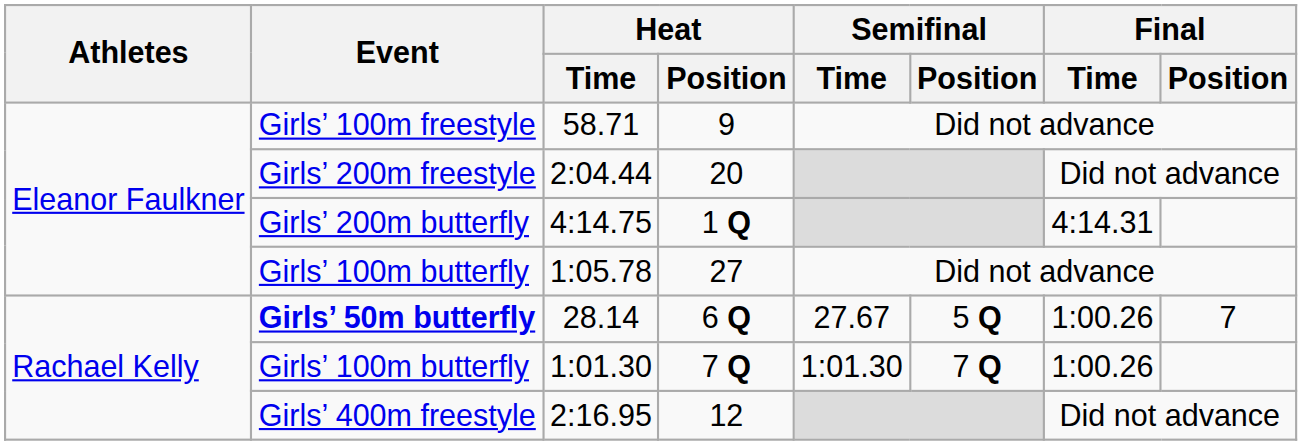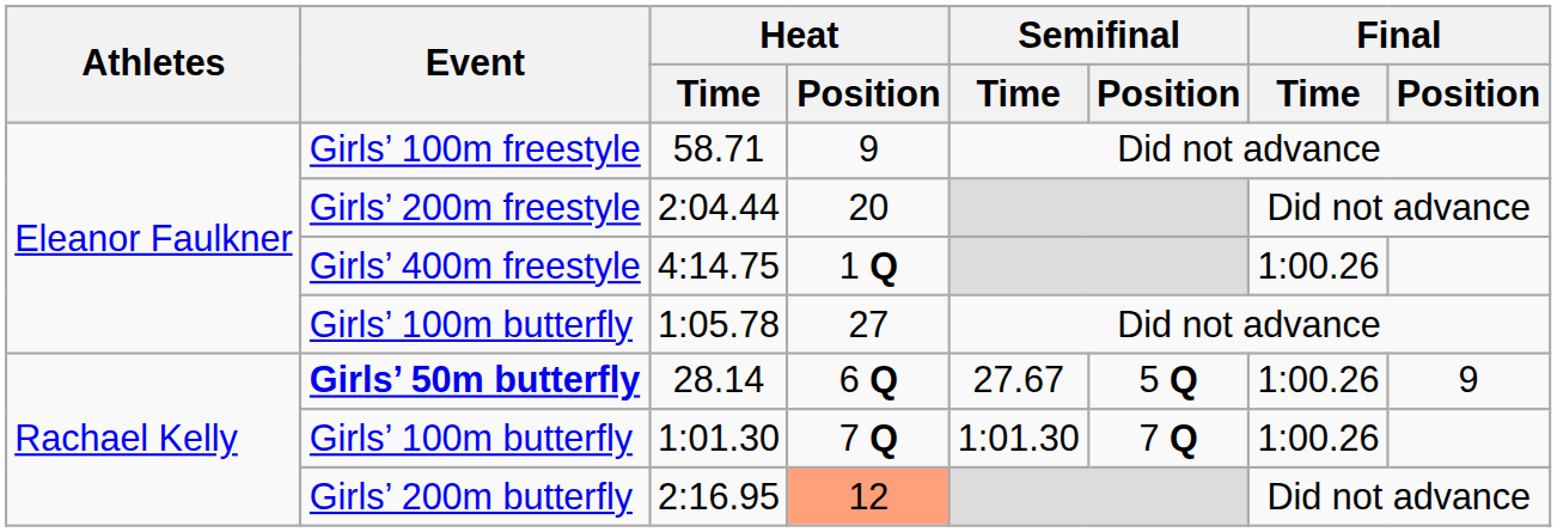4:14.75 | Event: Girls’ 200m butterfly -> Girls’ 400m freestyle
4:14.75 | Final / Time: 4:14.31 -> 1:00.26
28.14 | Final / Position: 7 -> 9
2:16.95 | Event: Girls’ 400m freestyle -> Girls’ 200m butterfly
2:16.95 | Heat / Position: no background -> lightsalmon background
